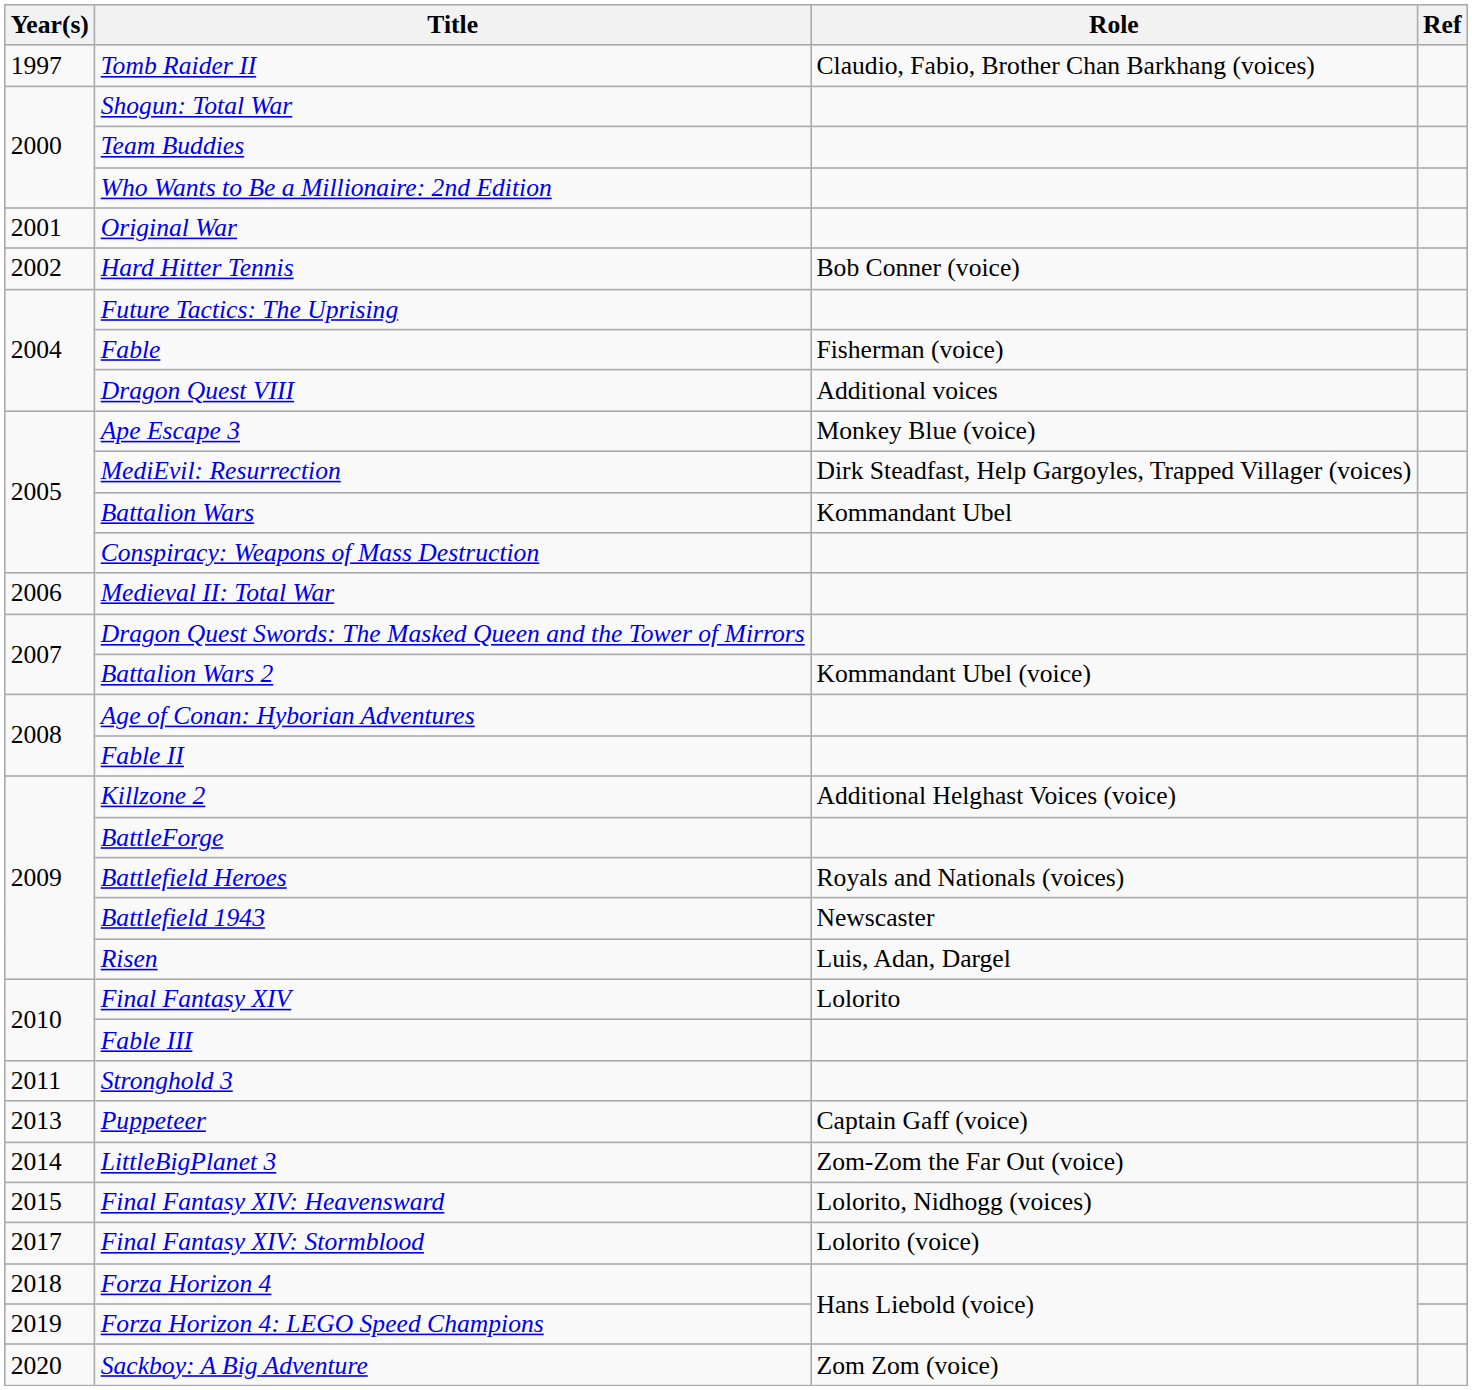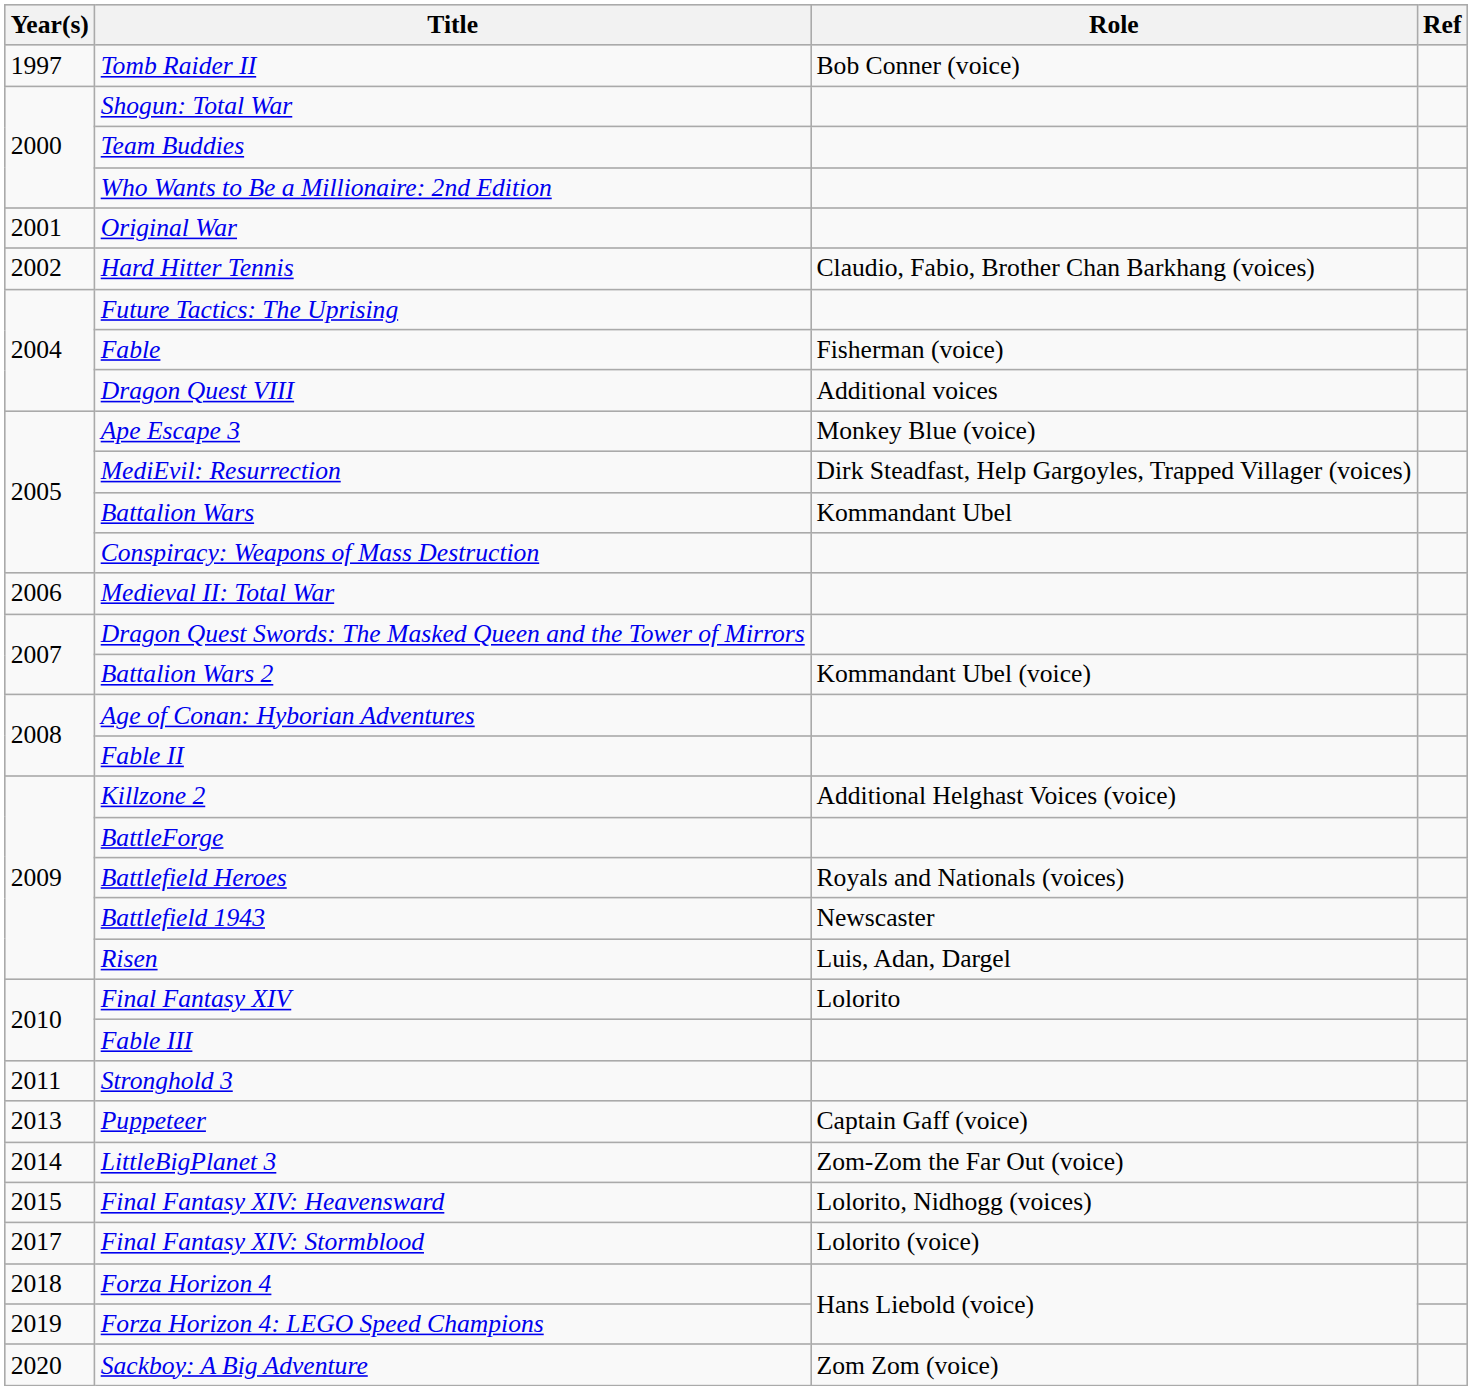Tomb Raider II | Role: Claudio, Fabio, Brother Chan Barkhang (voices) -> Bob Conner (voice)
Hard Hitter Tennis | Role: Bob Conner (voice) -> Claudio, Fabio, Brother Chan Barkhang (voices)
